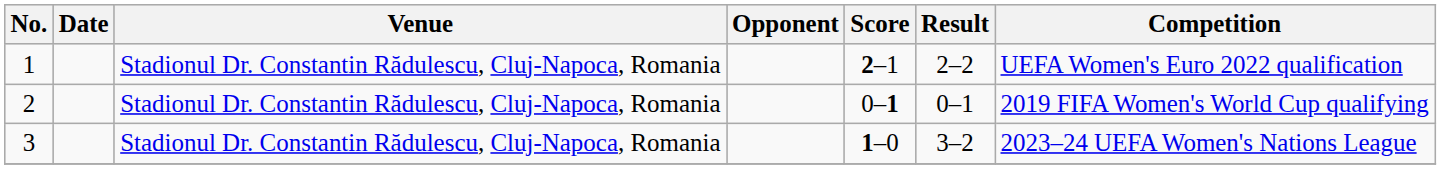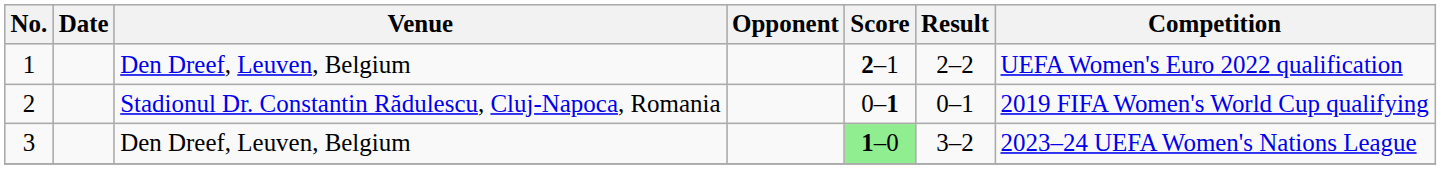1 | Venue: Stadionul Dr. Constantin Rădulescu, Cluj-Napoca, Romania -> Den Dreef, Leuven, Belgium
3 | Venue: Stadionul Dr. Constantin Rădulescu, Cluj-Napoca, Romania -> Den Dreef, Leuven, Belgium
3 | Score: no background -> lightgreen background
